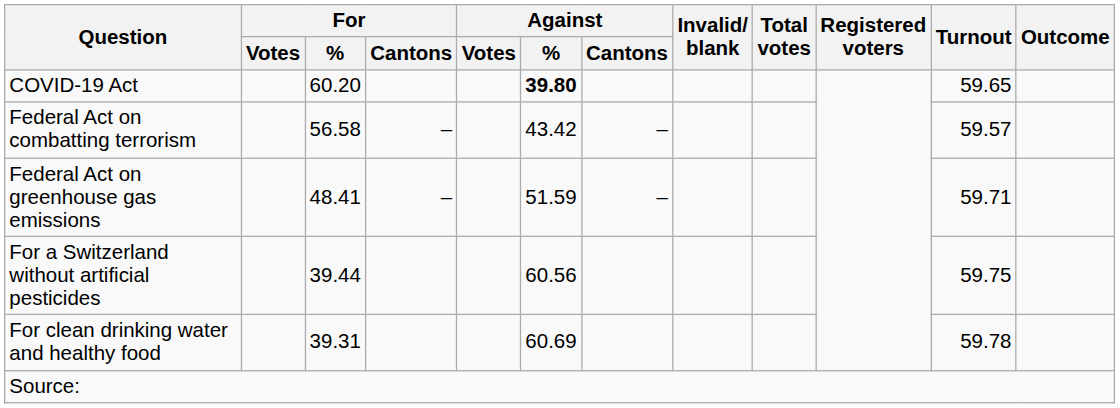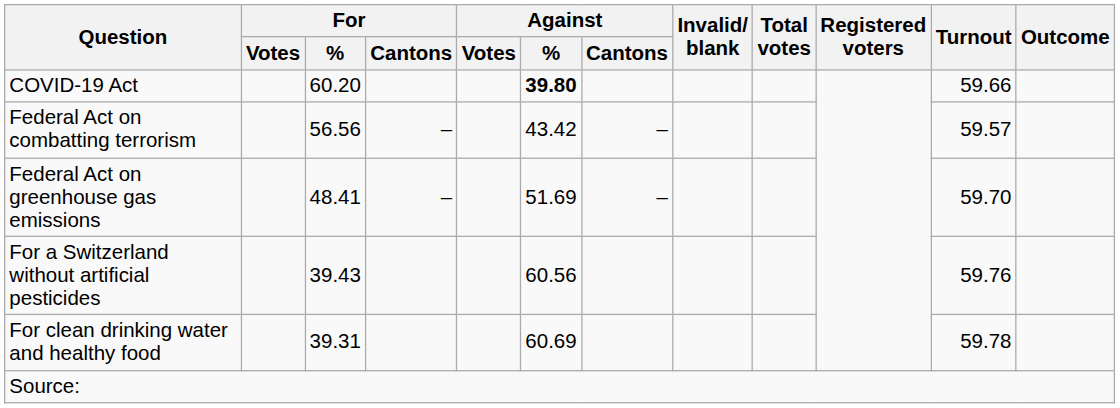COVID-19 Act | Turnout: 59.65 -> 59.66
Federal Act on combatting terrorism | For / %: 56.58 -> 56.56
Federal Act on greenhouse gas emissions | Against / %: 51.59 -> 51.69
Federal Act on greenhouse gas emissions | Turnout: 59.71 -> 59.70
For a Switzerland without artificial pesticides | For / %: 39.44 -> 39.43
For a Switzerland without artificial pesticides | Turnout: 59.75 -> 59.76
